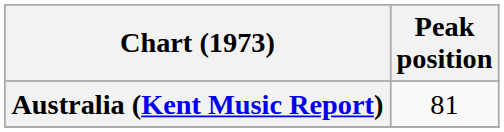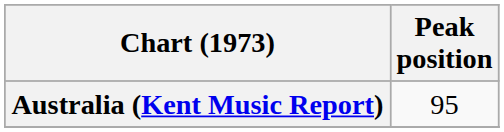Australia (Kent Music Report) | Peak position: 81 -> 95
